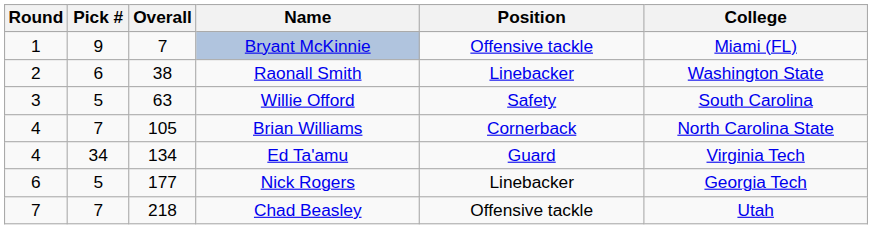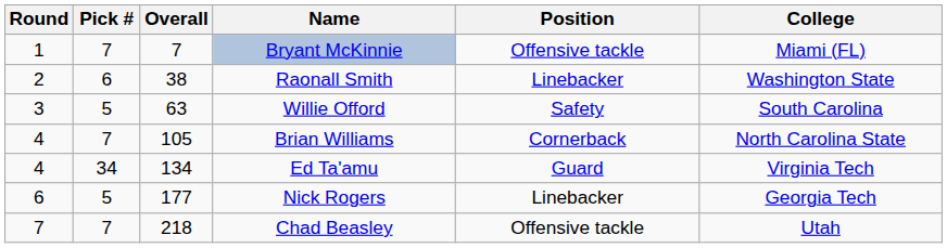Bryant McKinnie | Pick #: 9 -> 7
